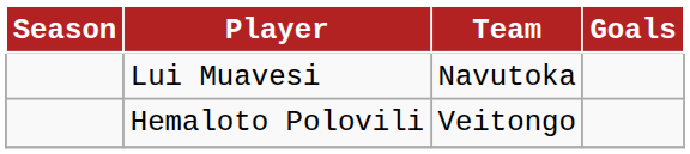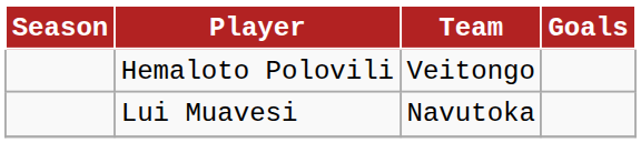rows swapped: Hemaloto Polovili <-> Lui Muavesi
